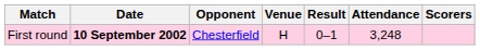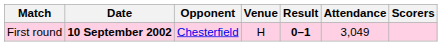First round | Result: normal -> bold
First round | Attendance: 3,248 -> 3,049
